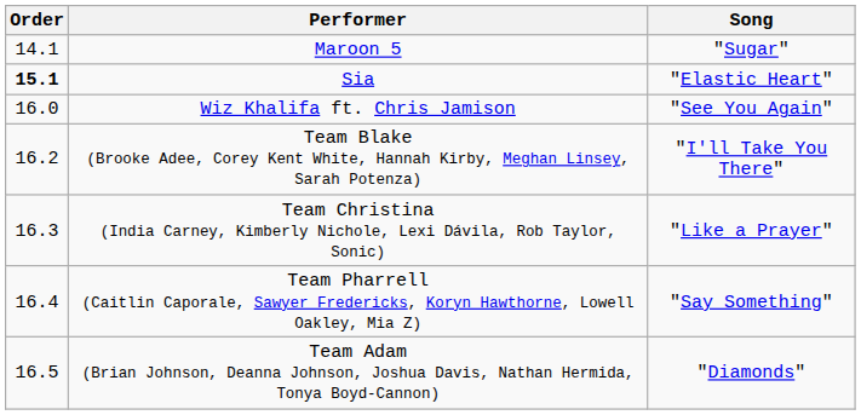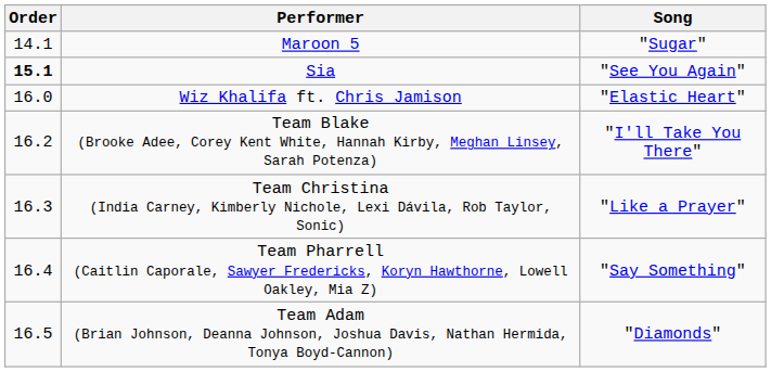Sia | Song: "Elastic Heart" -> "See You Again"
Wiz Khalifa ft. Chris Jamison | Song: "See You Again" -> "Elastic Heart"
